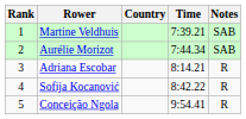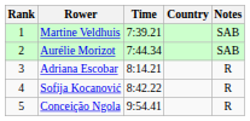columns swapped: Country <-> Time
